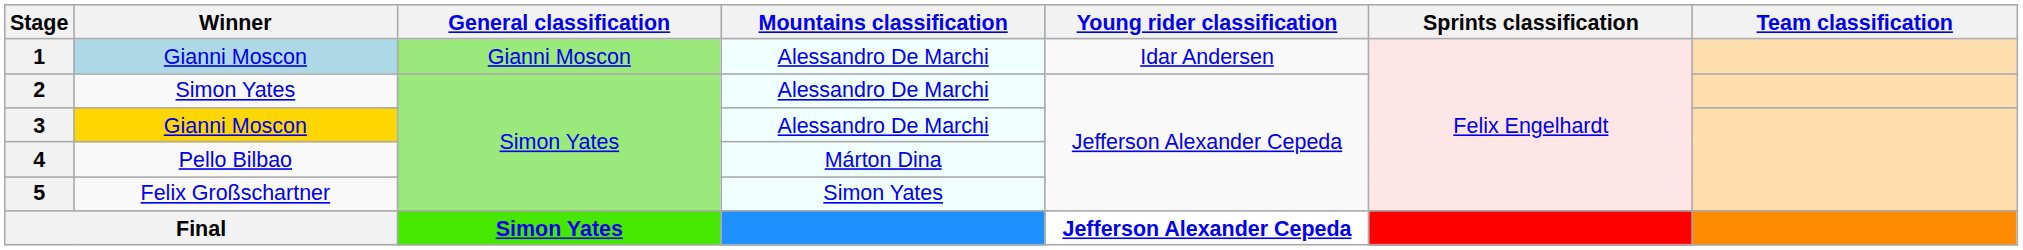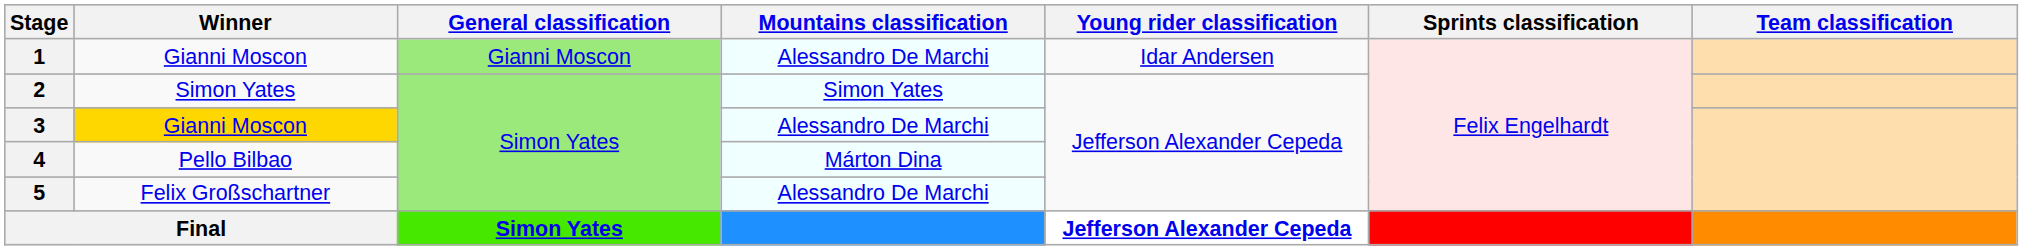1 | Winner: lightblue background -> no background
2 | Mountains classification: Alessandro De Marchi -> Simon Yates
5 | Mountains classification: Simon Yates -> Alessandro De Marchi
